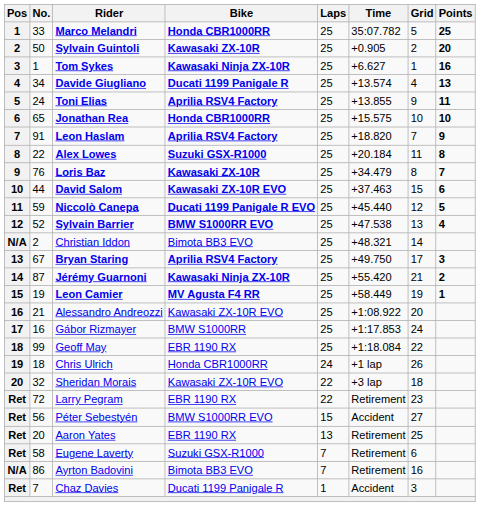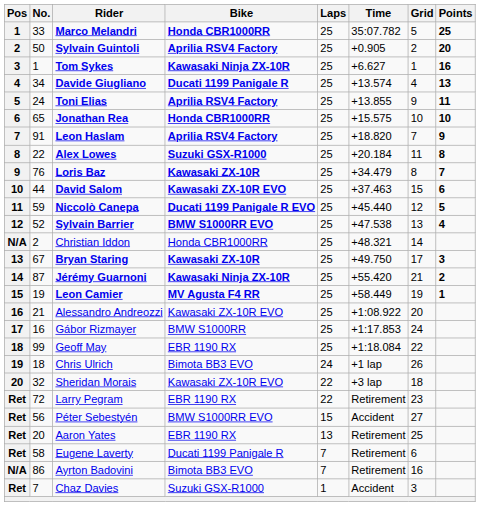Sylvain Guintoli | Bike: Kawasaki ZX-10R -> Aprilia RSV4 Factory
Christian Iddon | Bike: Bimota BB3 EVO -> Honda CBR1000RR
Bryan Staring | Bike: Aprilia RSV4 Factory -> Kawasaki ZX-10R
Chris Ulrich | Bike: Honda CBR1000RR -> Bimota BB3 EVO
Eugene Laverty | Bike: Suzuki GSX-R1000 -> Ducati 1199 Panigale R
Chaz Davies | Bike: Ducati 1199 Panigale R -> Suzuki GSX-R1000
